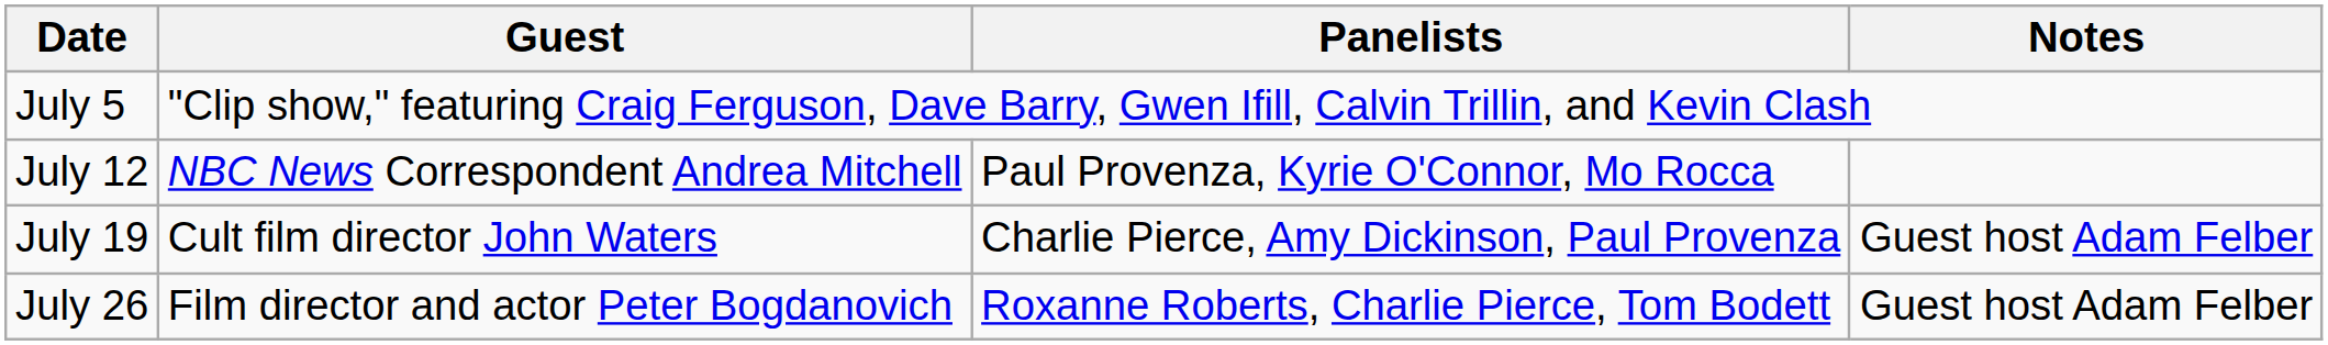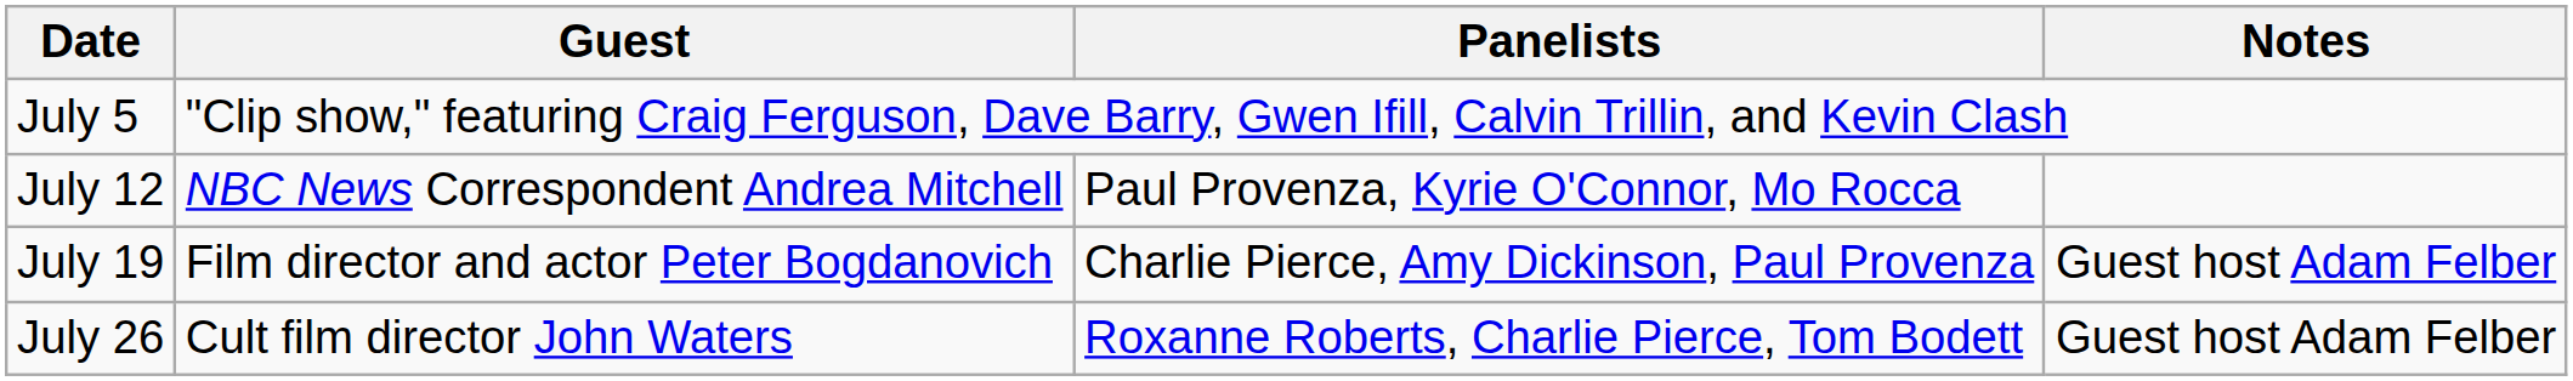July 19 | Guest: Cult film director John Waters -> Film director and actor Peter Bogdanovich
July 26 | Guest: Film director and actor Peter Bogdanovich -> Cult film director John Waters
